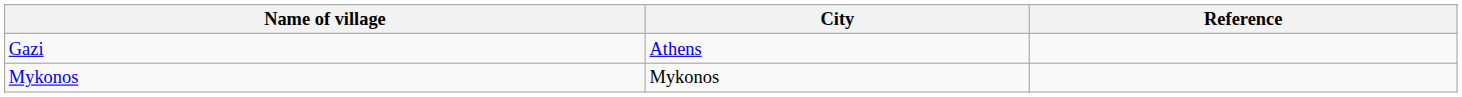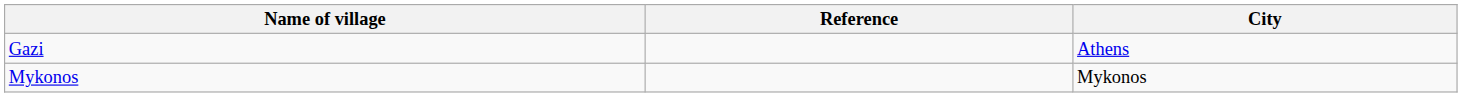columns swapped: City <-> Reference
